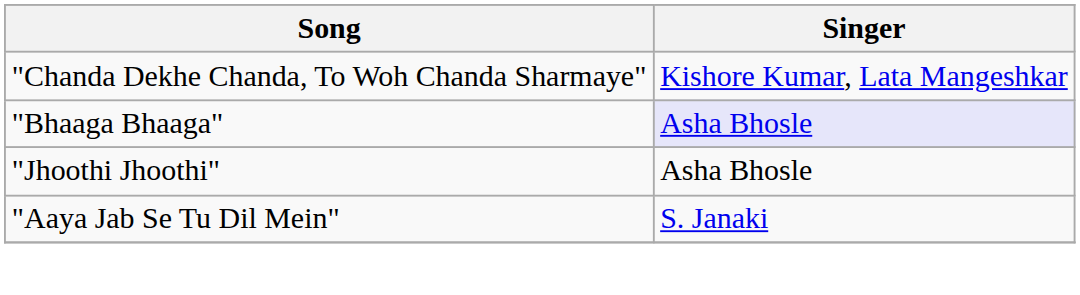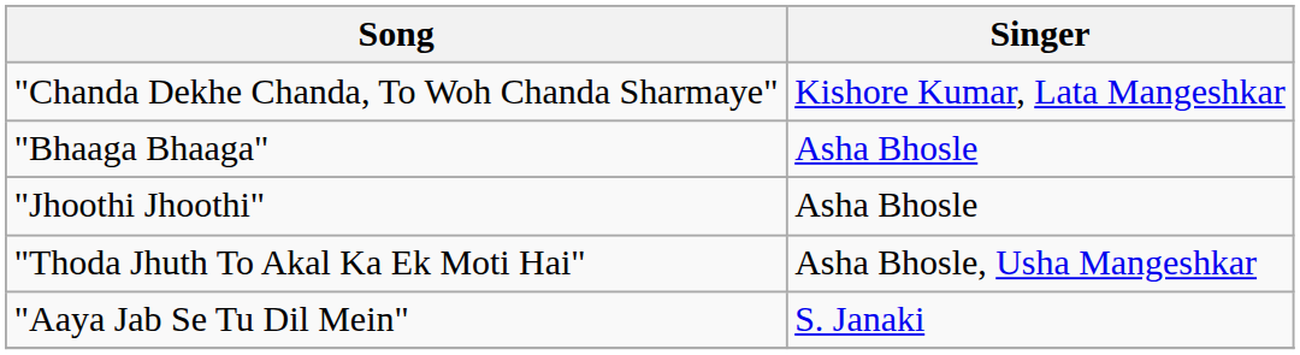"Bhaaga Bhaaga" | Singer: lavender background -> no background
+ row: "Thoda Jhuth To Akal Ka Ek Moti Hai" | Asha Bhosle, Usha Mangeshkar
